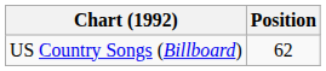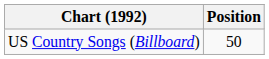US Country Songs (Billboard) | Position: 62 -> 50
